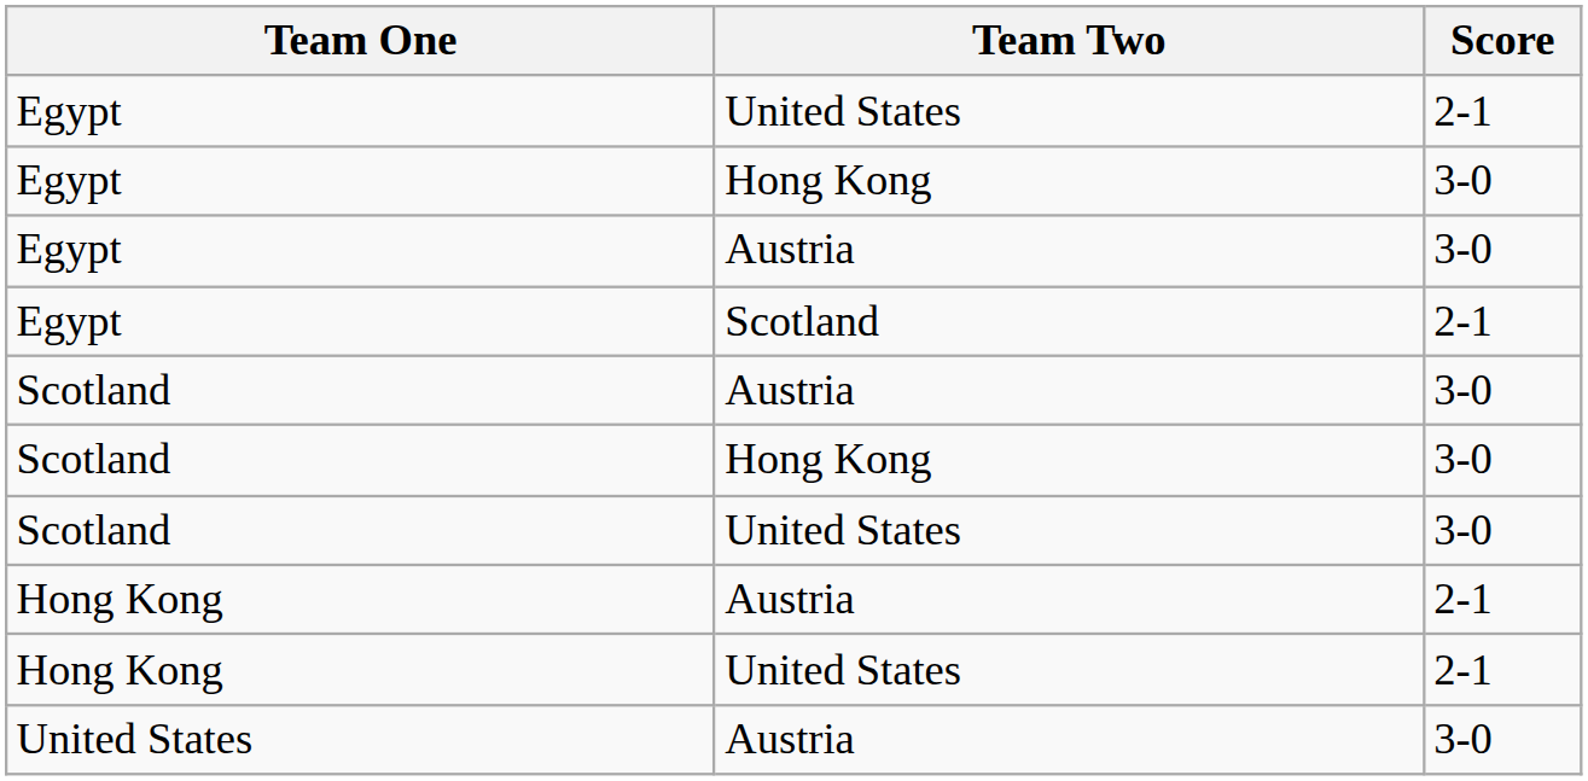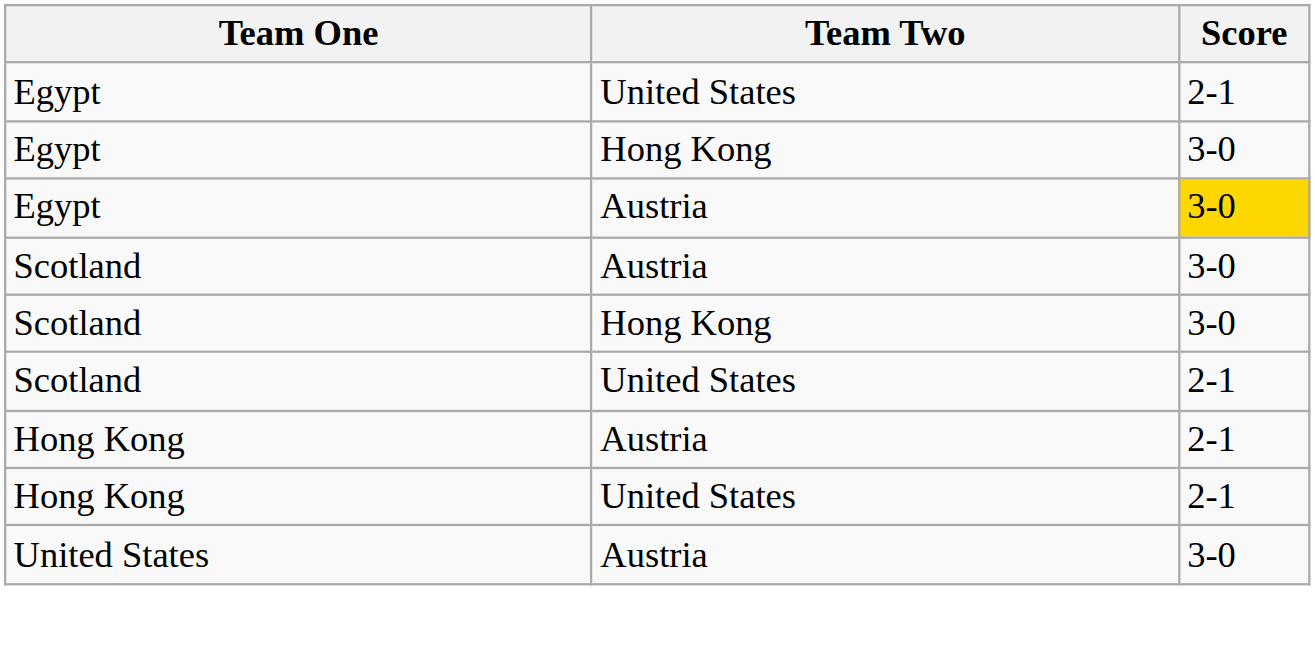Egypt / Austria | Score: no background -> gold background
- row: Egypt | Scotland | 2-1
Scotland / United States | Score: 3-0 -> 2-1
